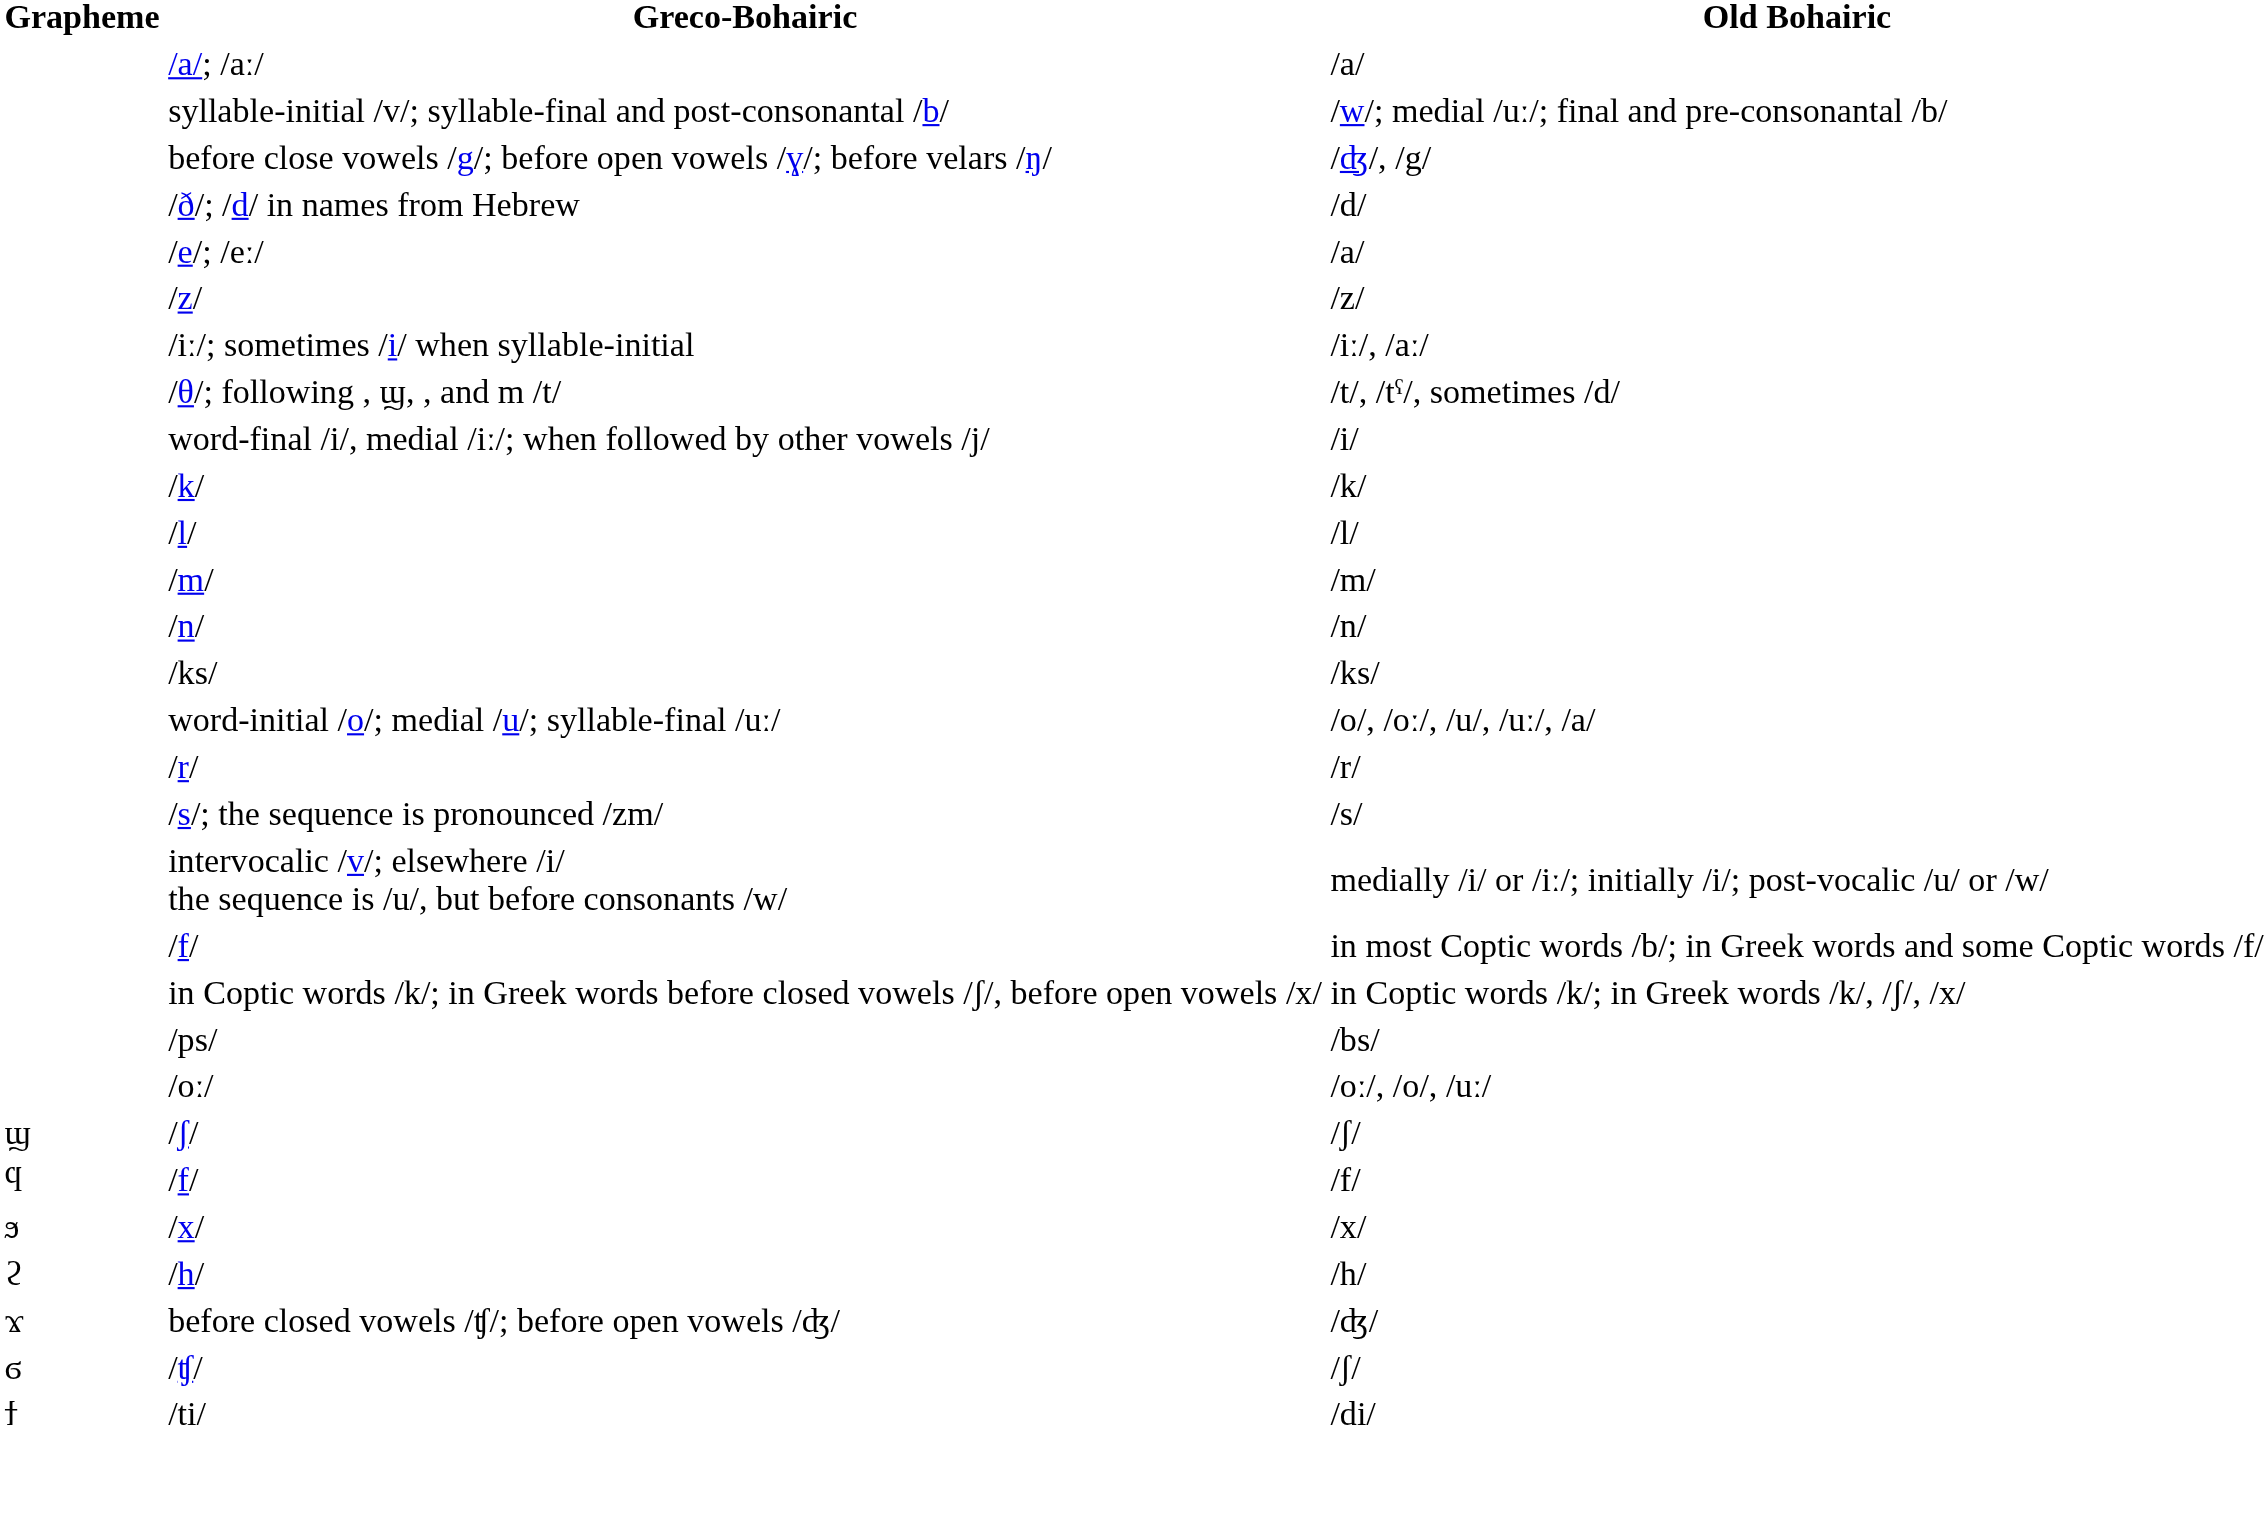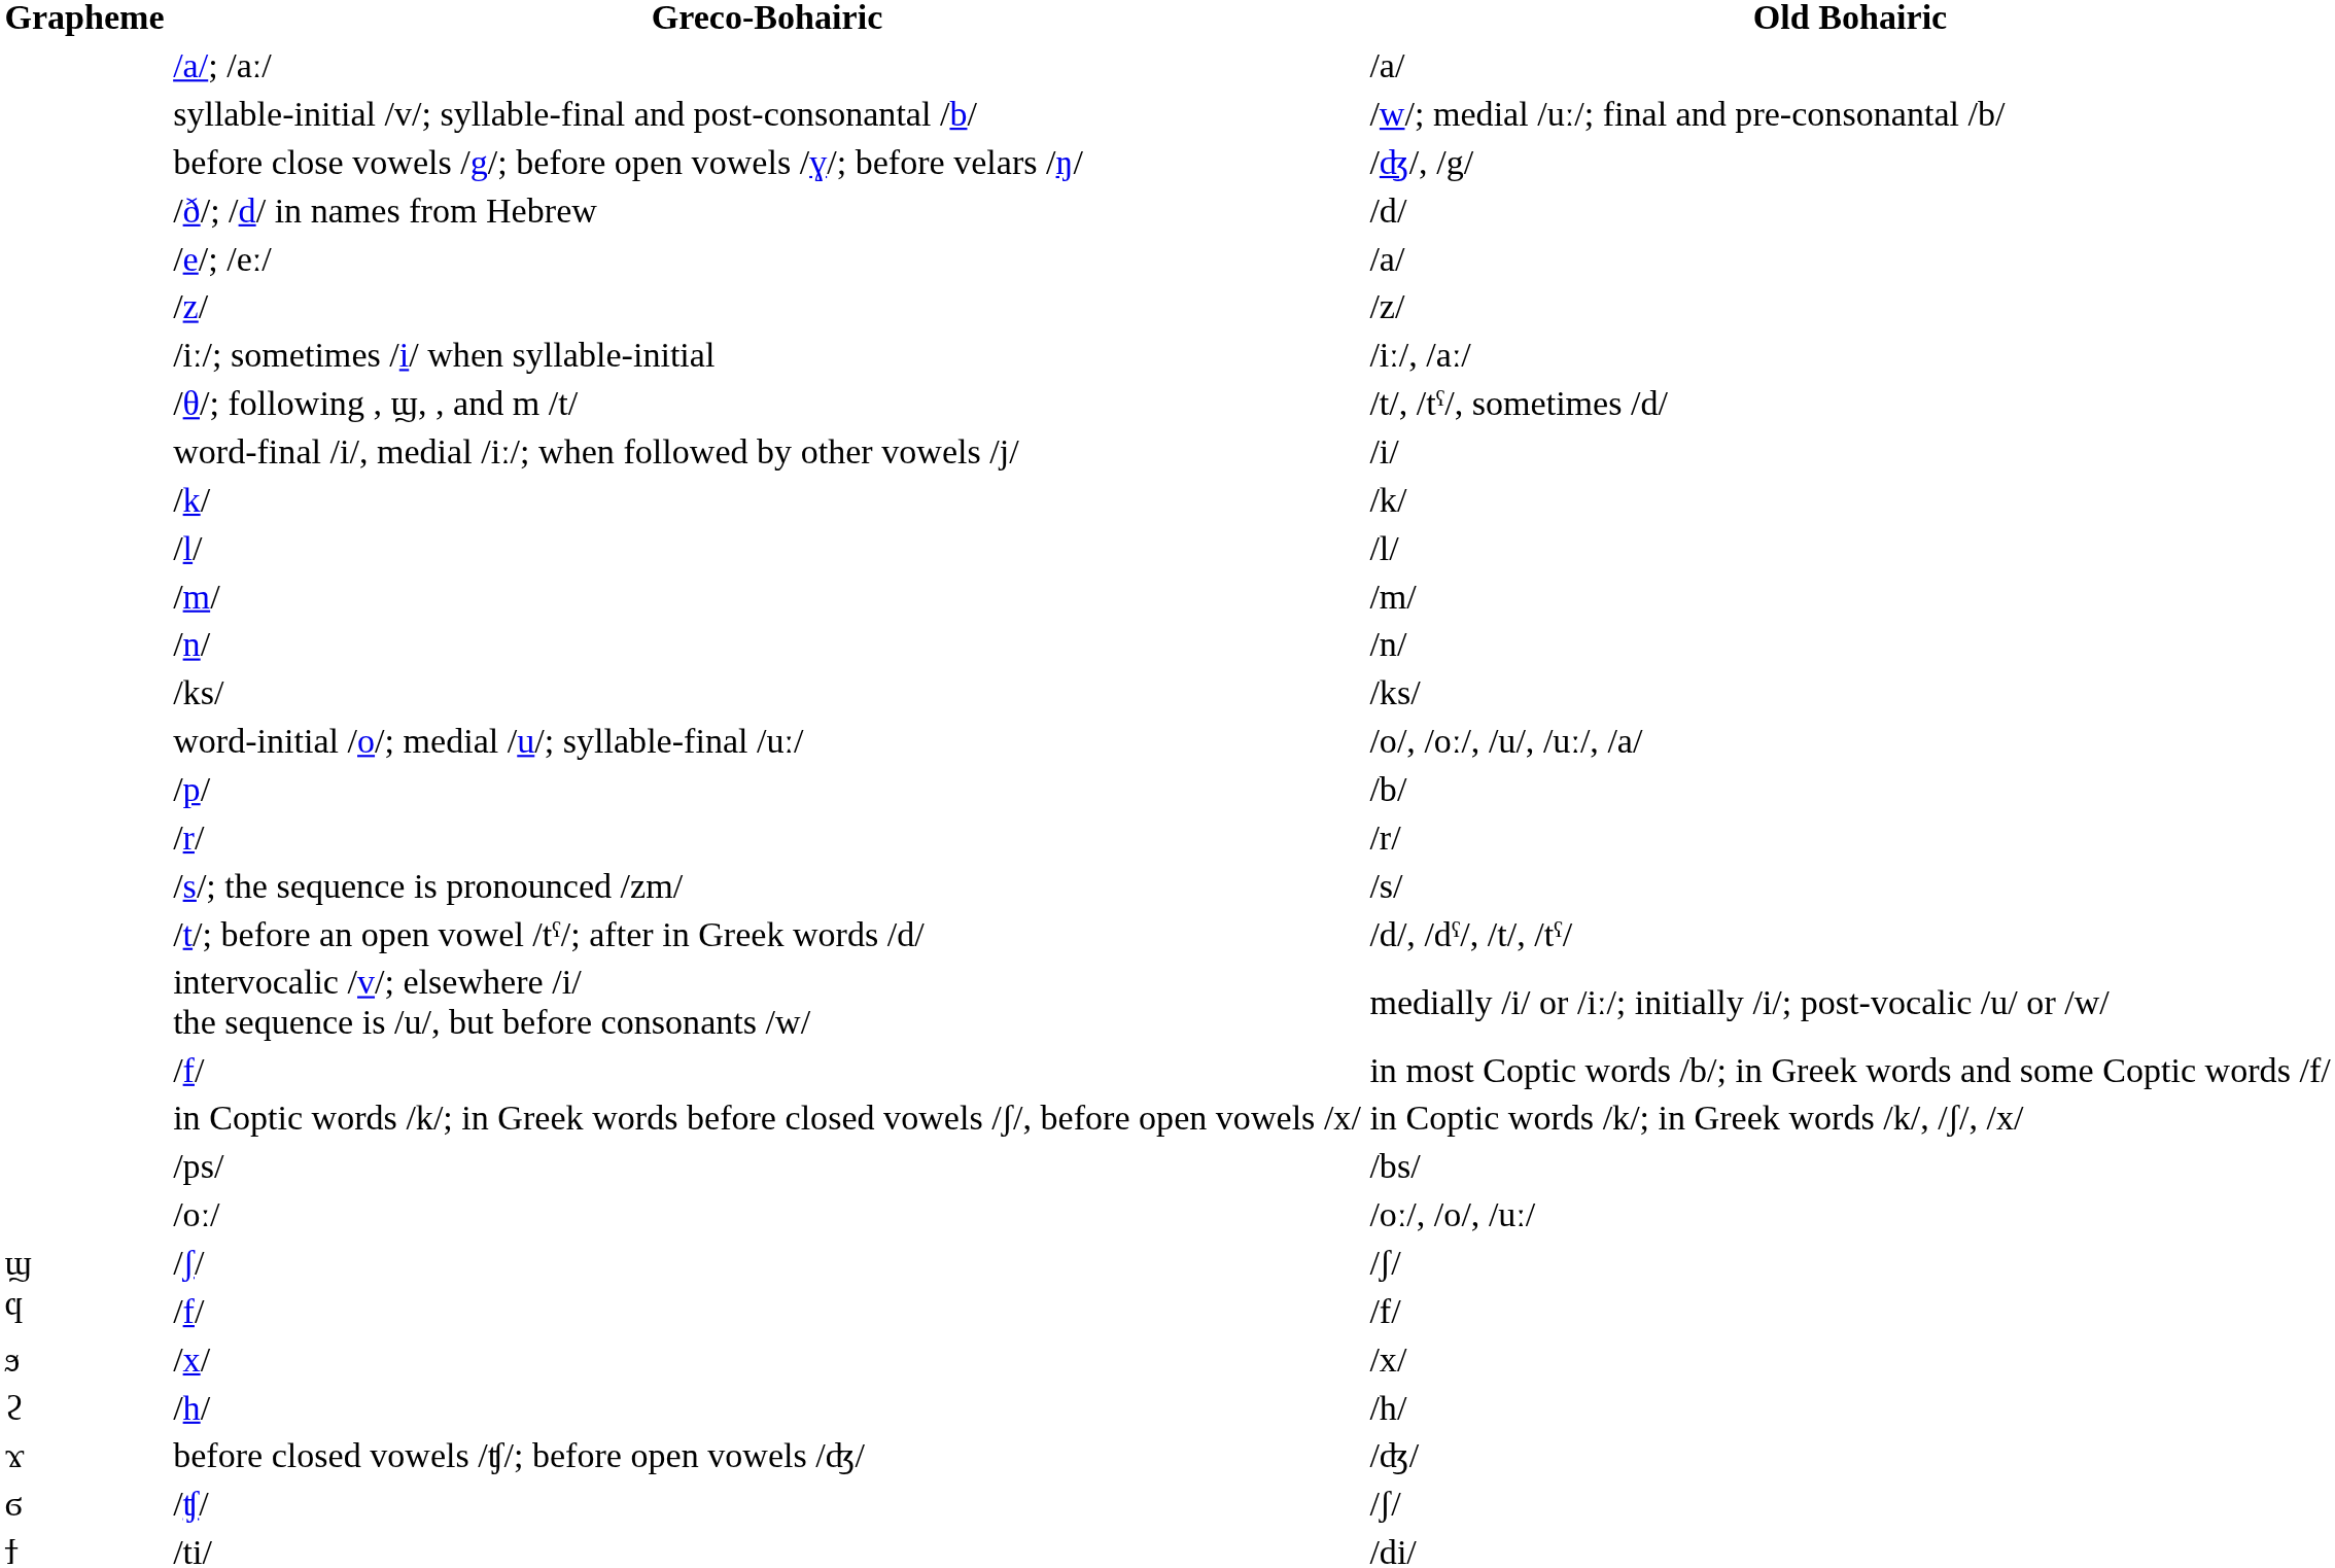+ row: /p/ | /b/
+ row: /t/; before an open vowel /tˤ/; after in Greek words /d/ | /d/, /dˤ/, /t/, /tˤ/
